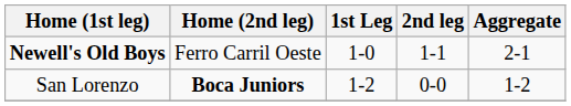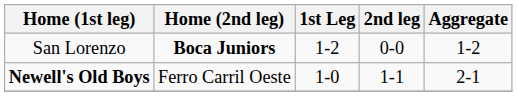rows swapped: Newell's Old Boys <-> San Lorenzo
